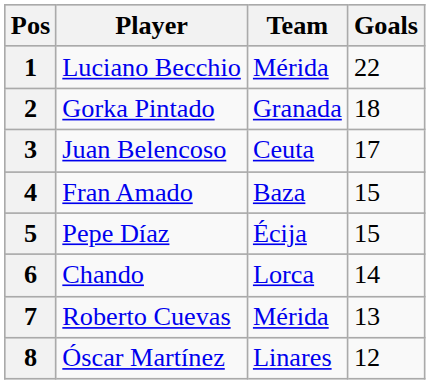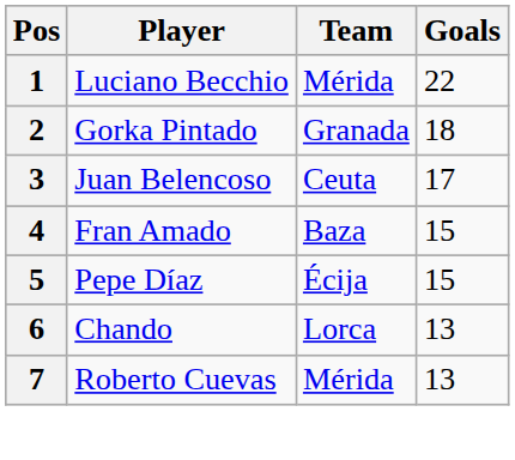Chando | Goals: 14 -> 13
- row: 8 | Óscar Martínez | Linares | 12
